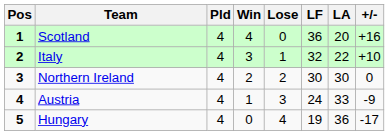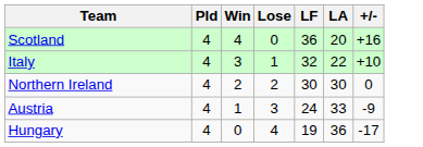- column: Pos | 1 | 2 | 3 | 4 | 5
